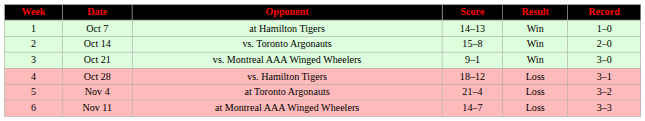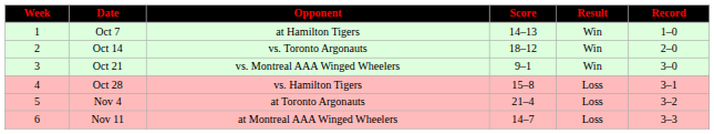Oct 14 | Score: 15–8 -> 18–12
Oct 28 | Score: 18–12 -> 15–8
